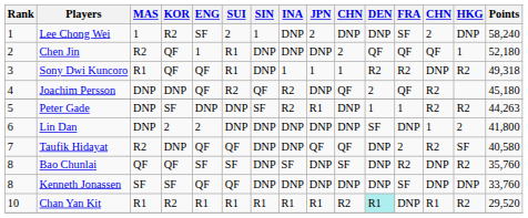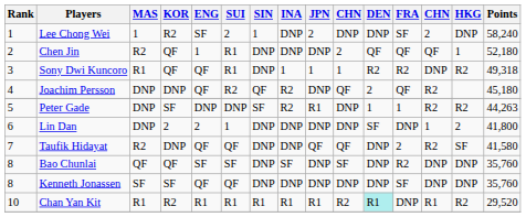Lin Dan | SUI: DNP -> 1
Taufik Hidayat | Points: 40,580 -> 41,580
Bao Chunlai | HKG: R2 -> DNP
Kenneth Jonassen | Points: 33,760 -> 35,760
